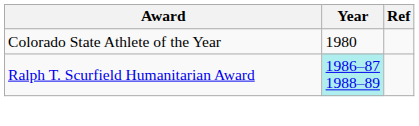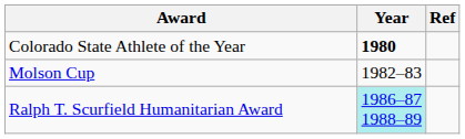Colorado State Athlete of the Year | Year: normal -> bold
+ row: Molson Cup | 1982–83
